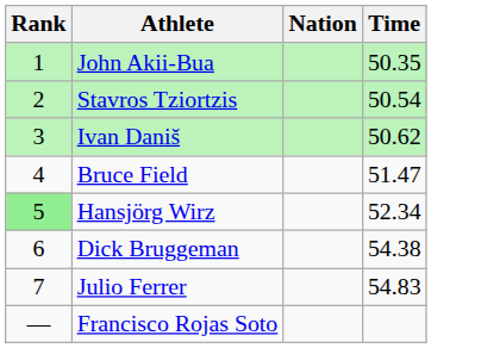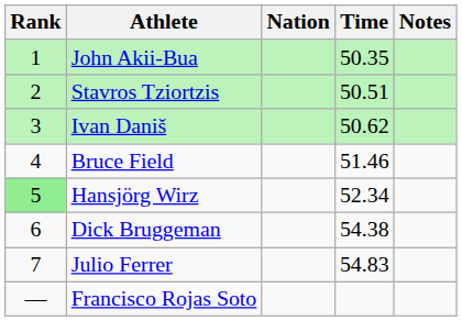+ column: Notes
Stavros Tziortzis | Time: 50.54 -> 50.51
Bruce Field | Time: 51.47 -> 51.46
